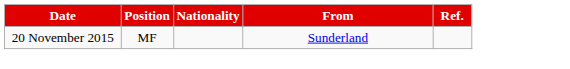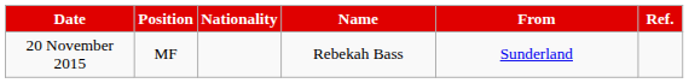+ column: Name | Rebekah Bass
